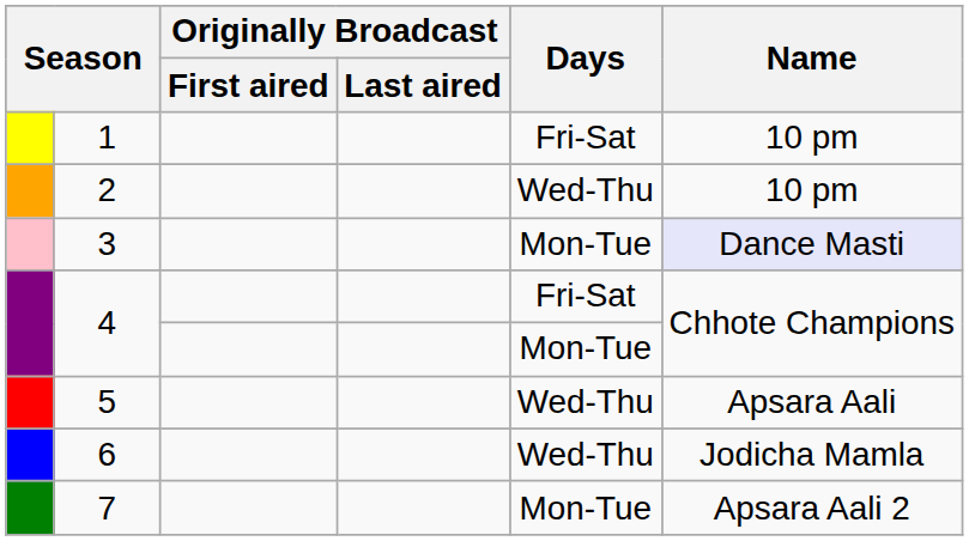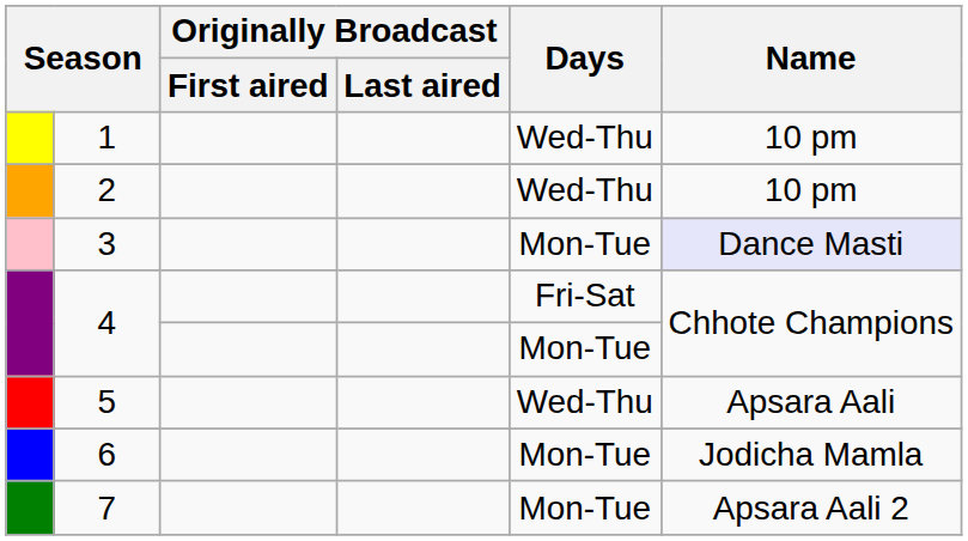1 | Days: Fri-Sat -> Wed-Thu
6 | Days: Wed-Thu -> Mon-Tue
